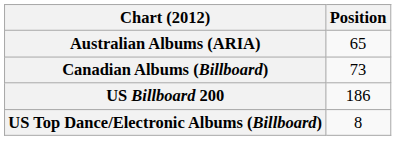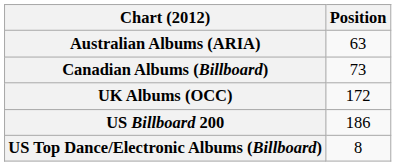Australian Albums (ARIA) | Position: 65 -> 63
+ row: UK Albums (OCC) | 172
